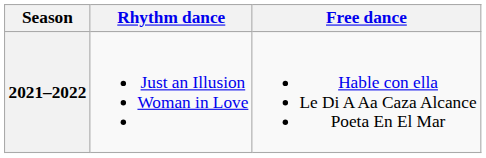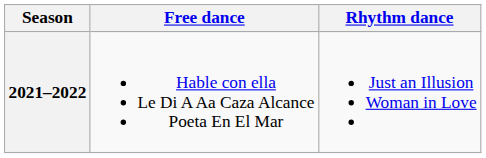columns swapped: Rhythm dance <-> Free dance
